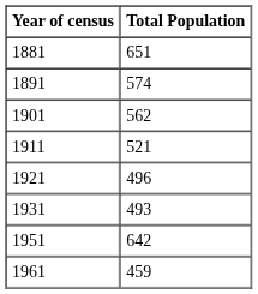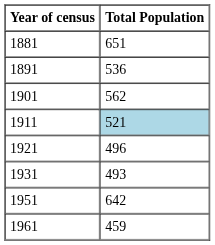1891 | Total Population: 574 -> 536
1911 | Total Population: no background -> lightblue background
